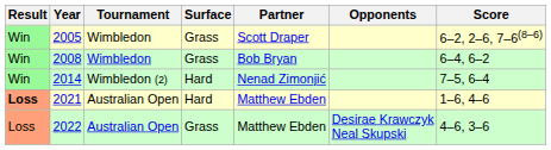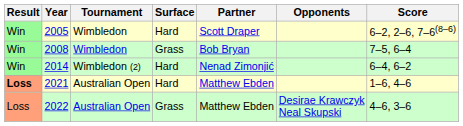2005 | Surface: Grass -> Hard
2008 | Score: 6–4, 6–2 -> 7–5, 6–4
2014 | Score: 7–5, 6–4 -> 6–4, 6–2
